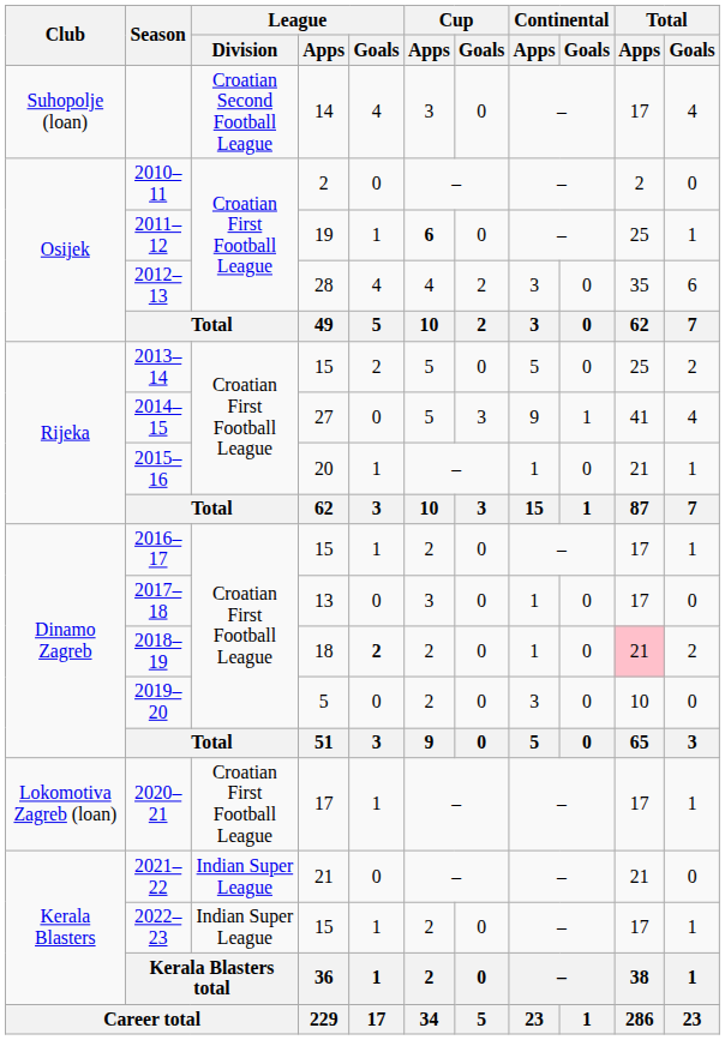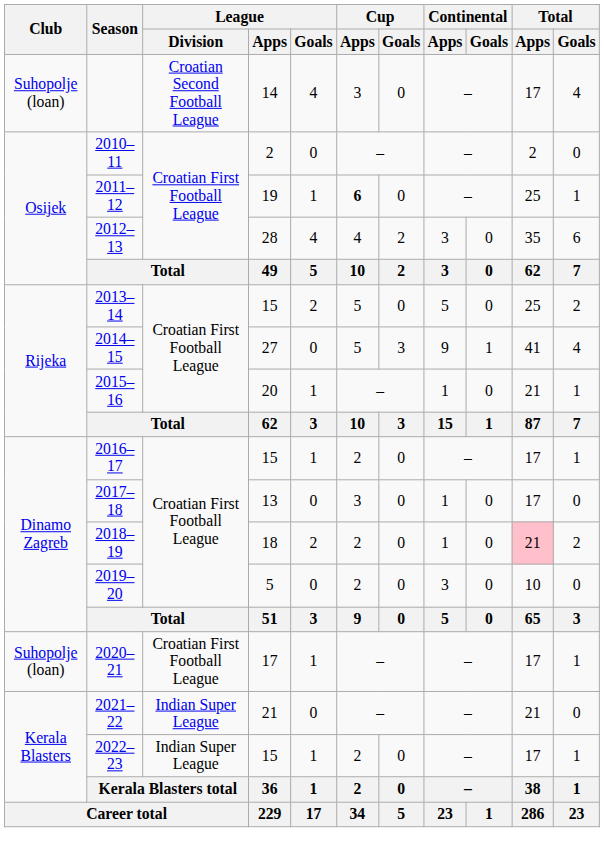2018–19 | League / Goals: bold -> normal
2020–21 | Club: Lokomotiva Zagreb (loan) -> Suhopolje (loan)
